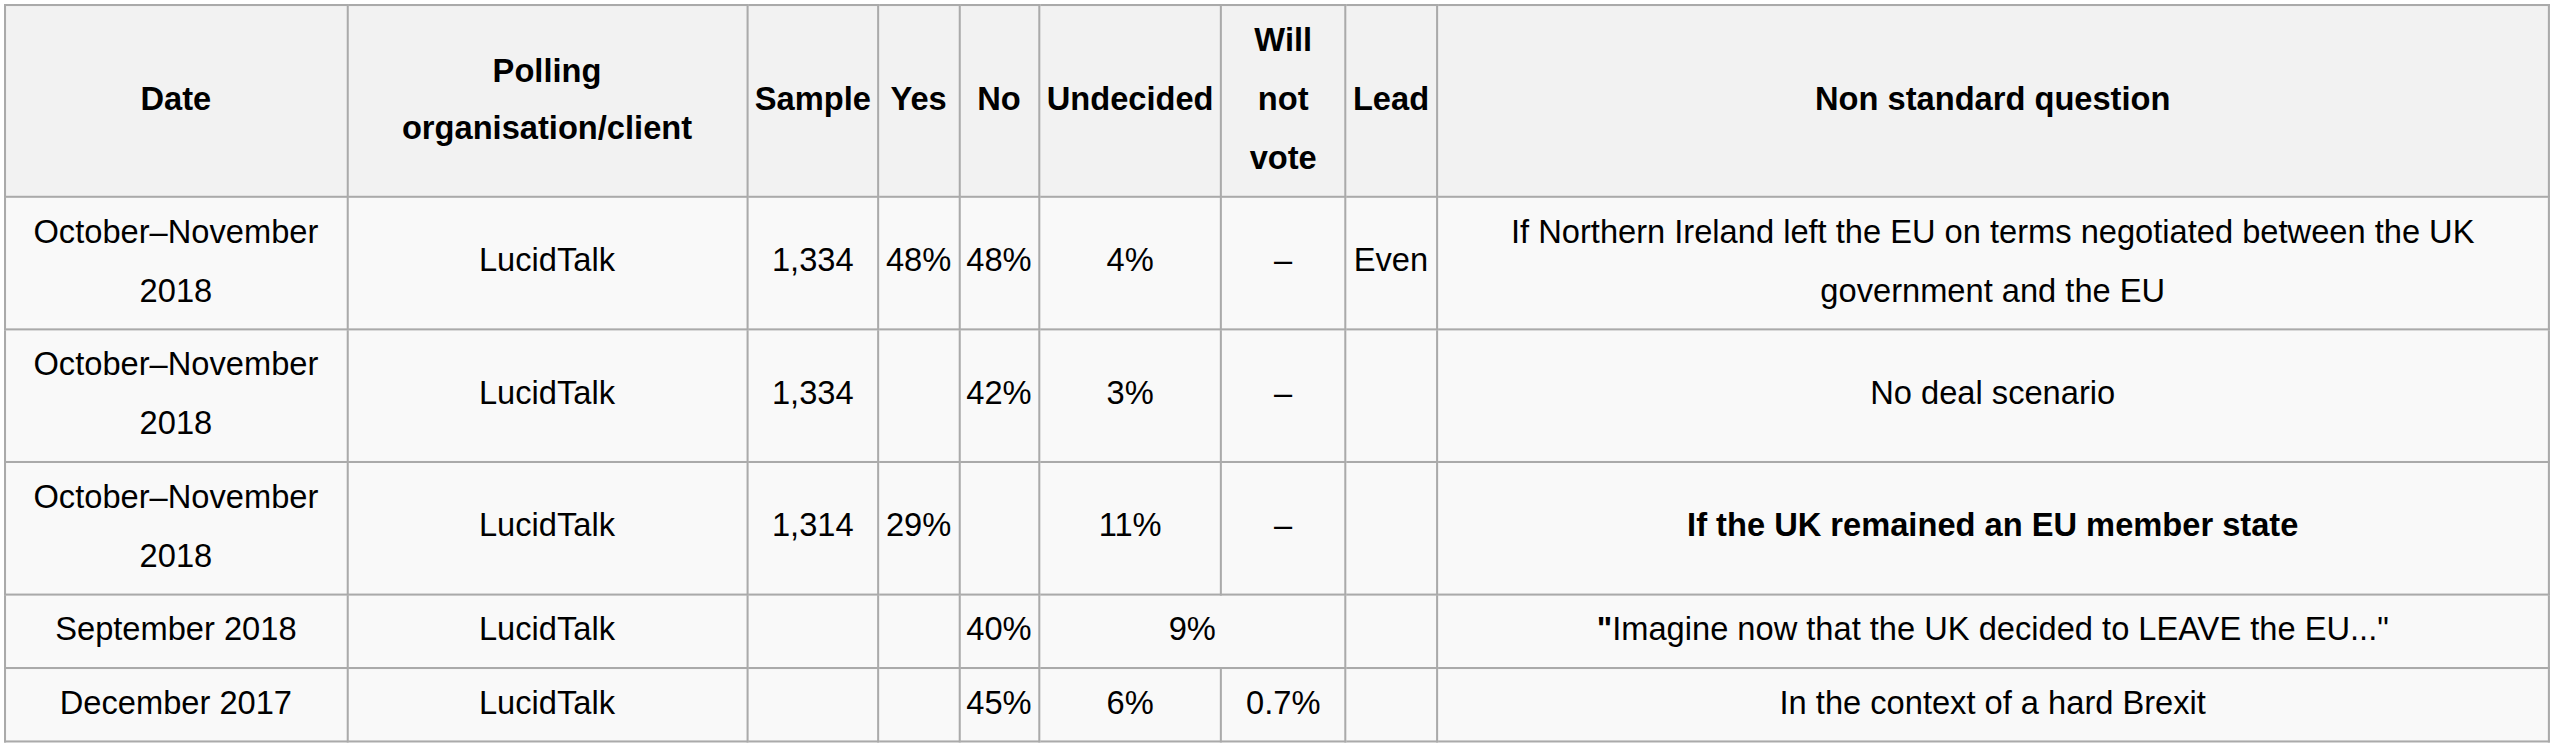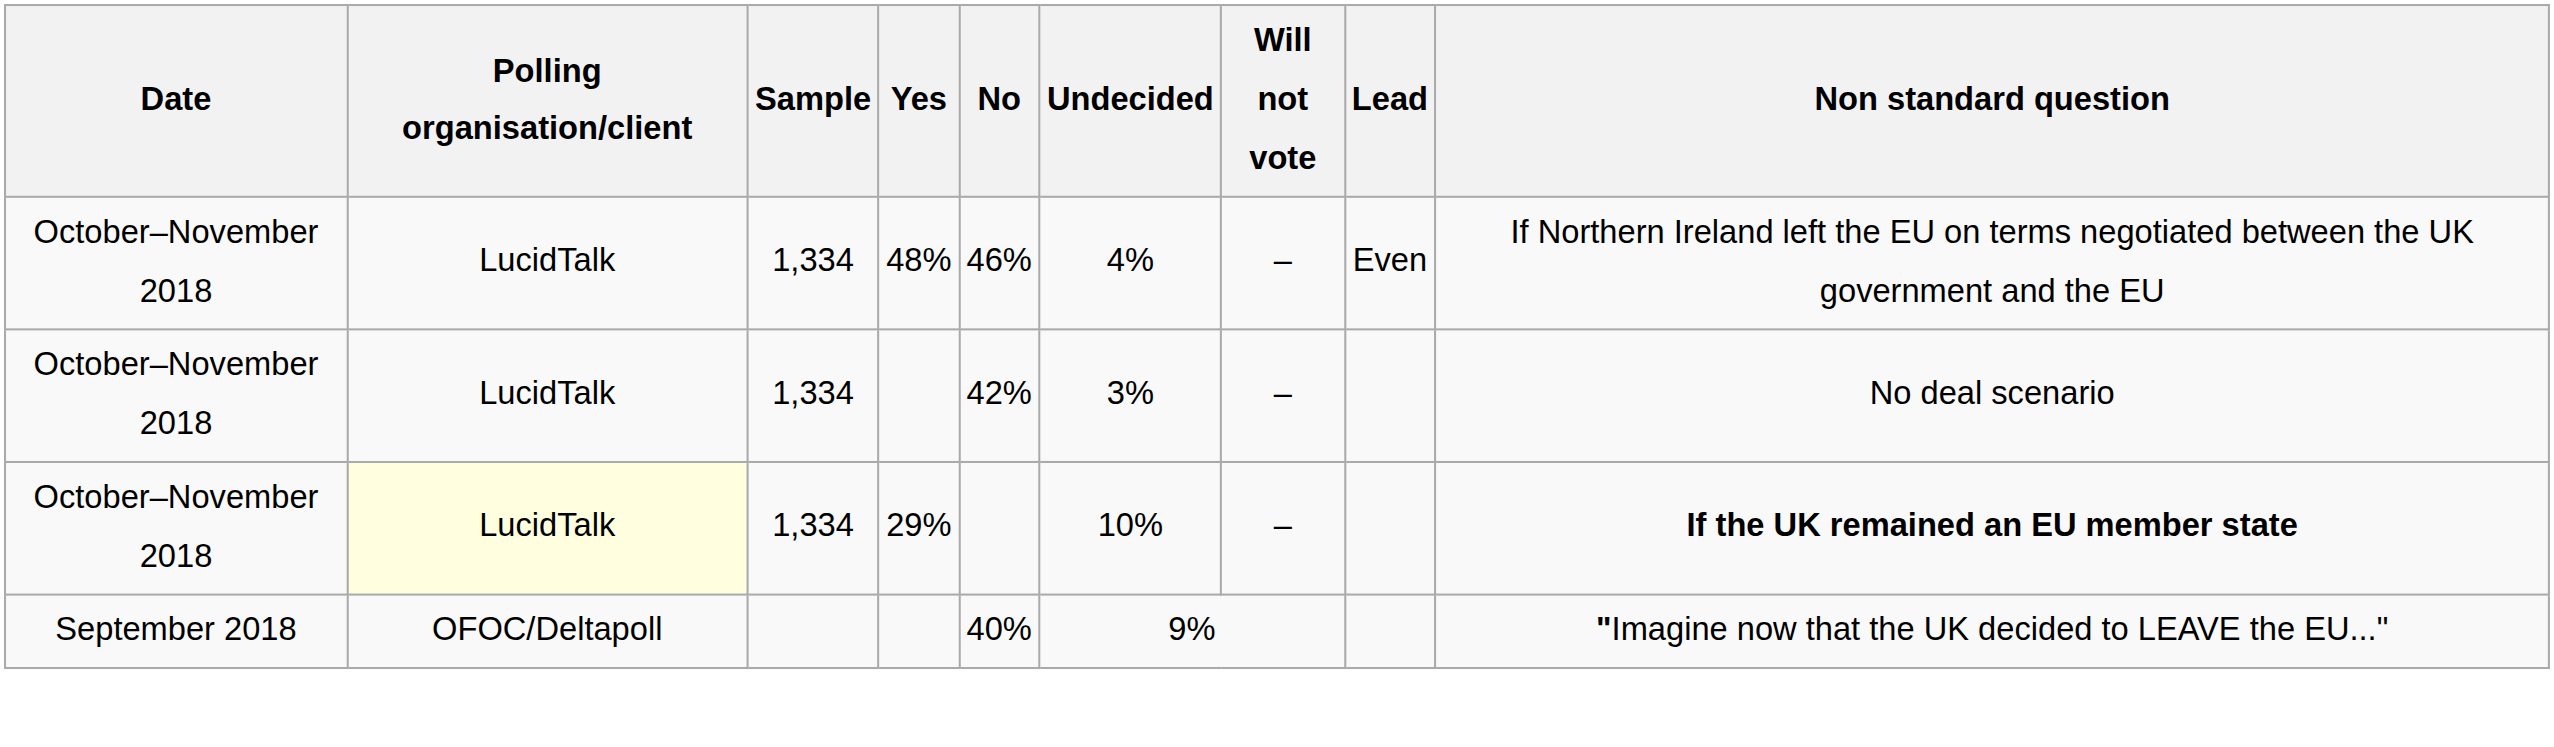October–November 2018 / 48% | No: 48% -> 46%
October–November 2018 / 29% | Polling organisation/client: no background -> lightyellow background
October–November 2018 / 29% | Sample: 1,314 -> 1,334
October–November 2018 / 29% | Undecided: 11% -> 10%
September 2018 | Polling organisation/client: LucidTalk -> OFOC/Deltapoll
- row: December 2017 | LucidTalk | 45% | 6% | 0.7% | In the context of a hard Brexit
